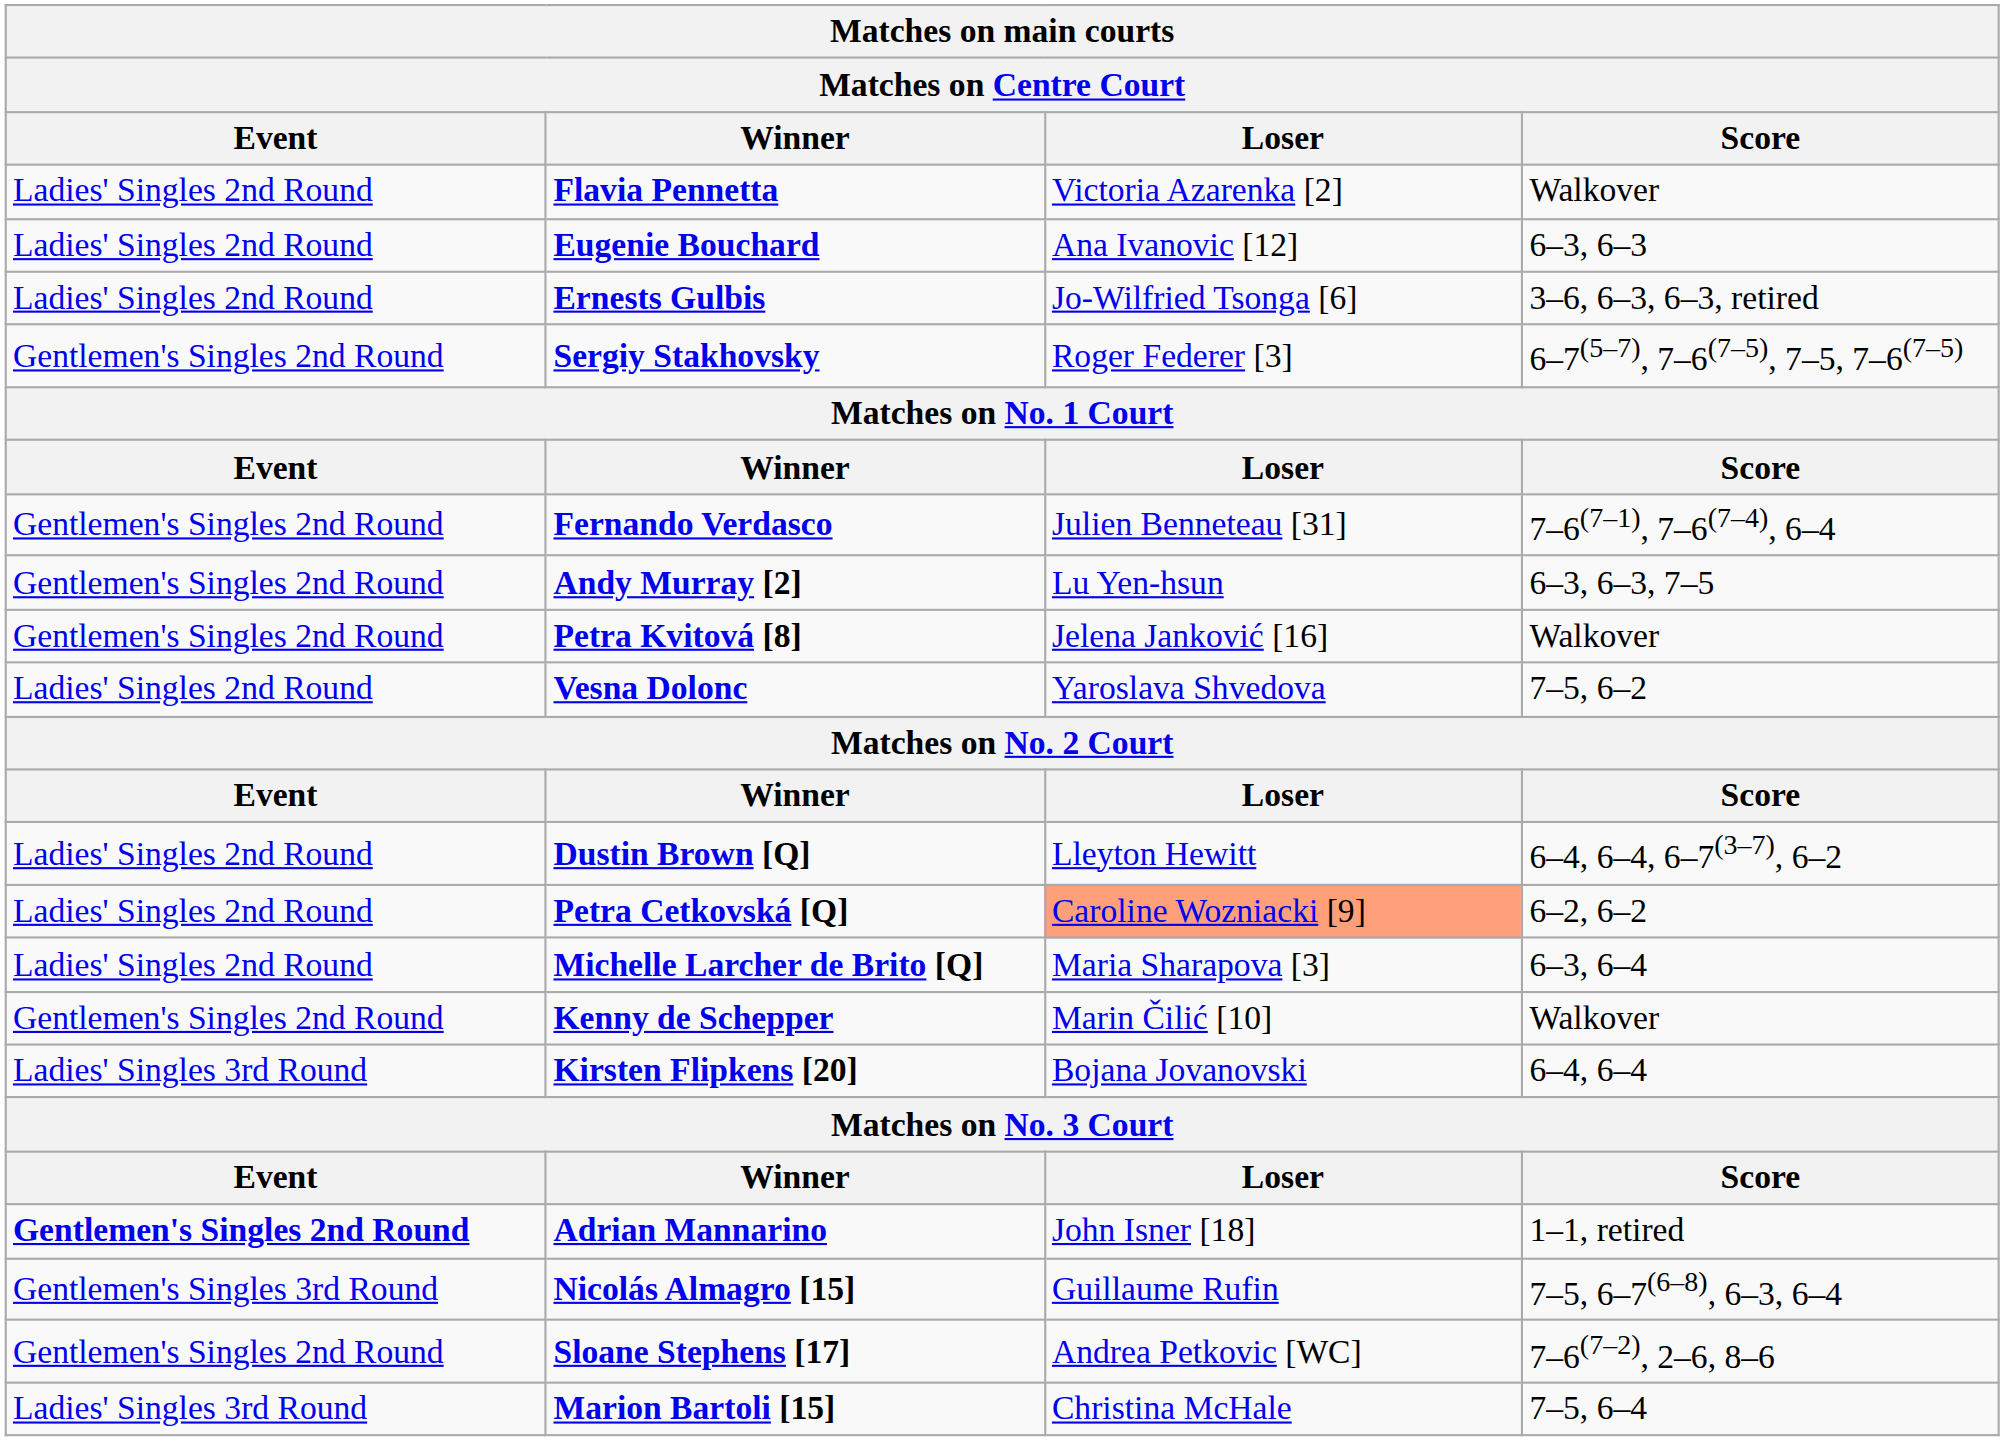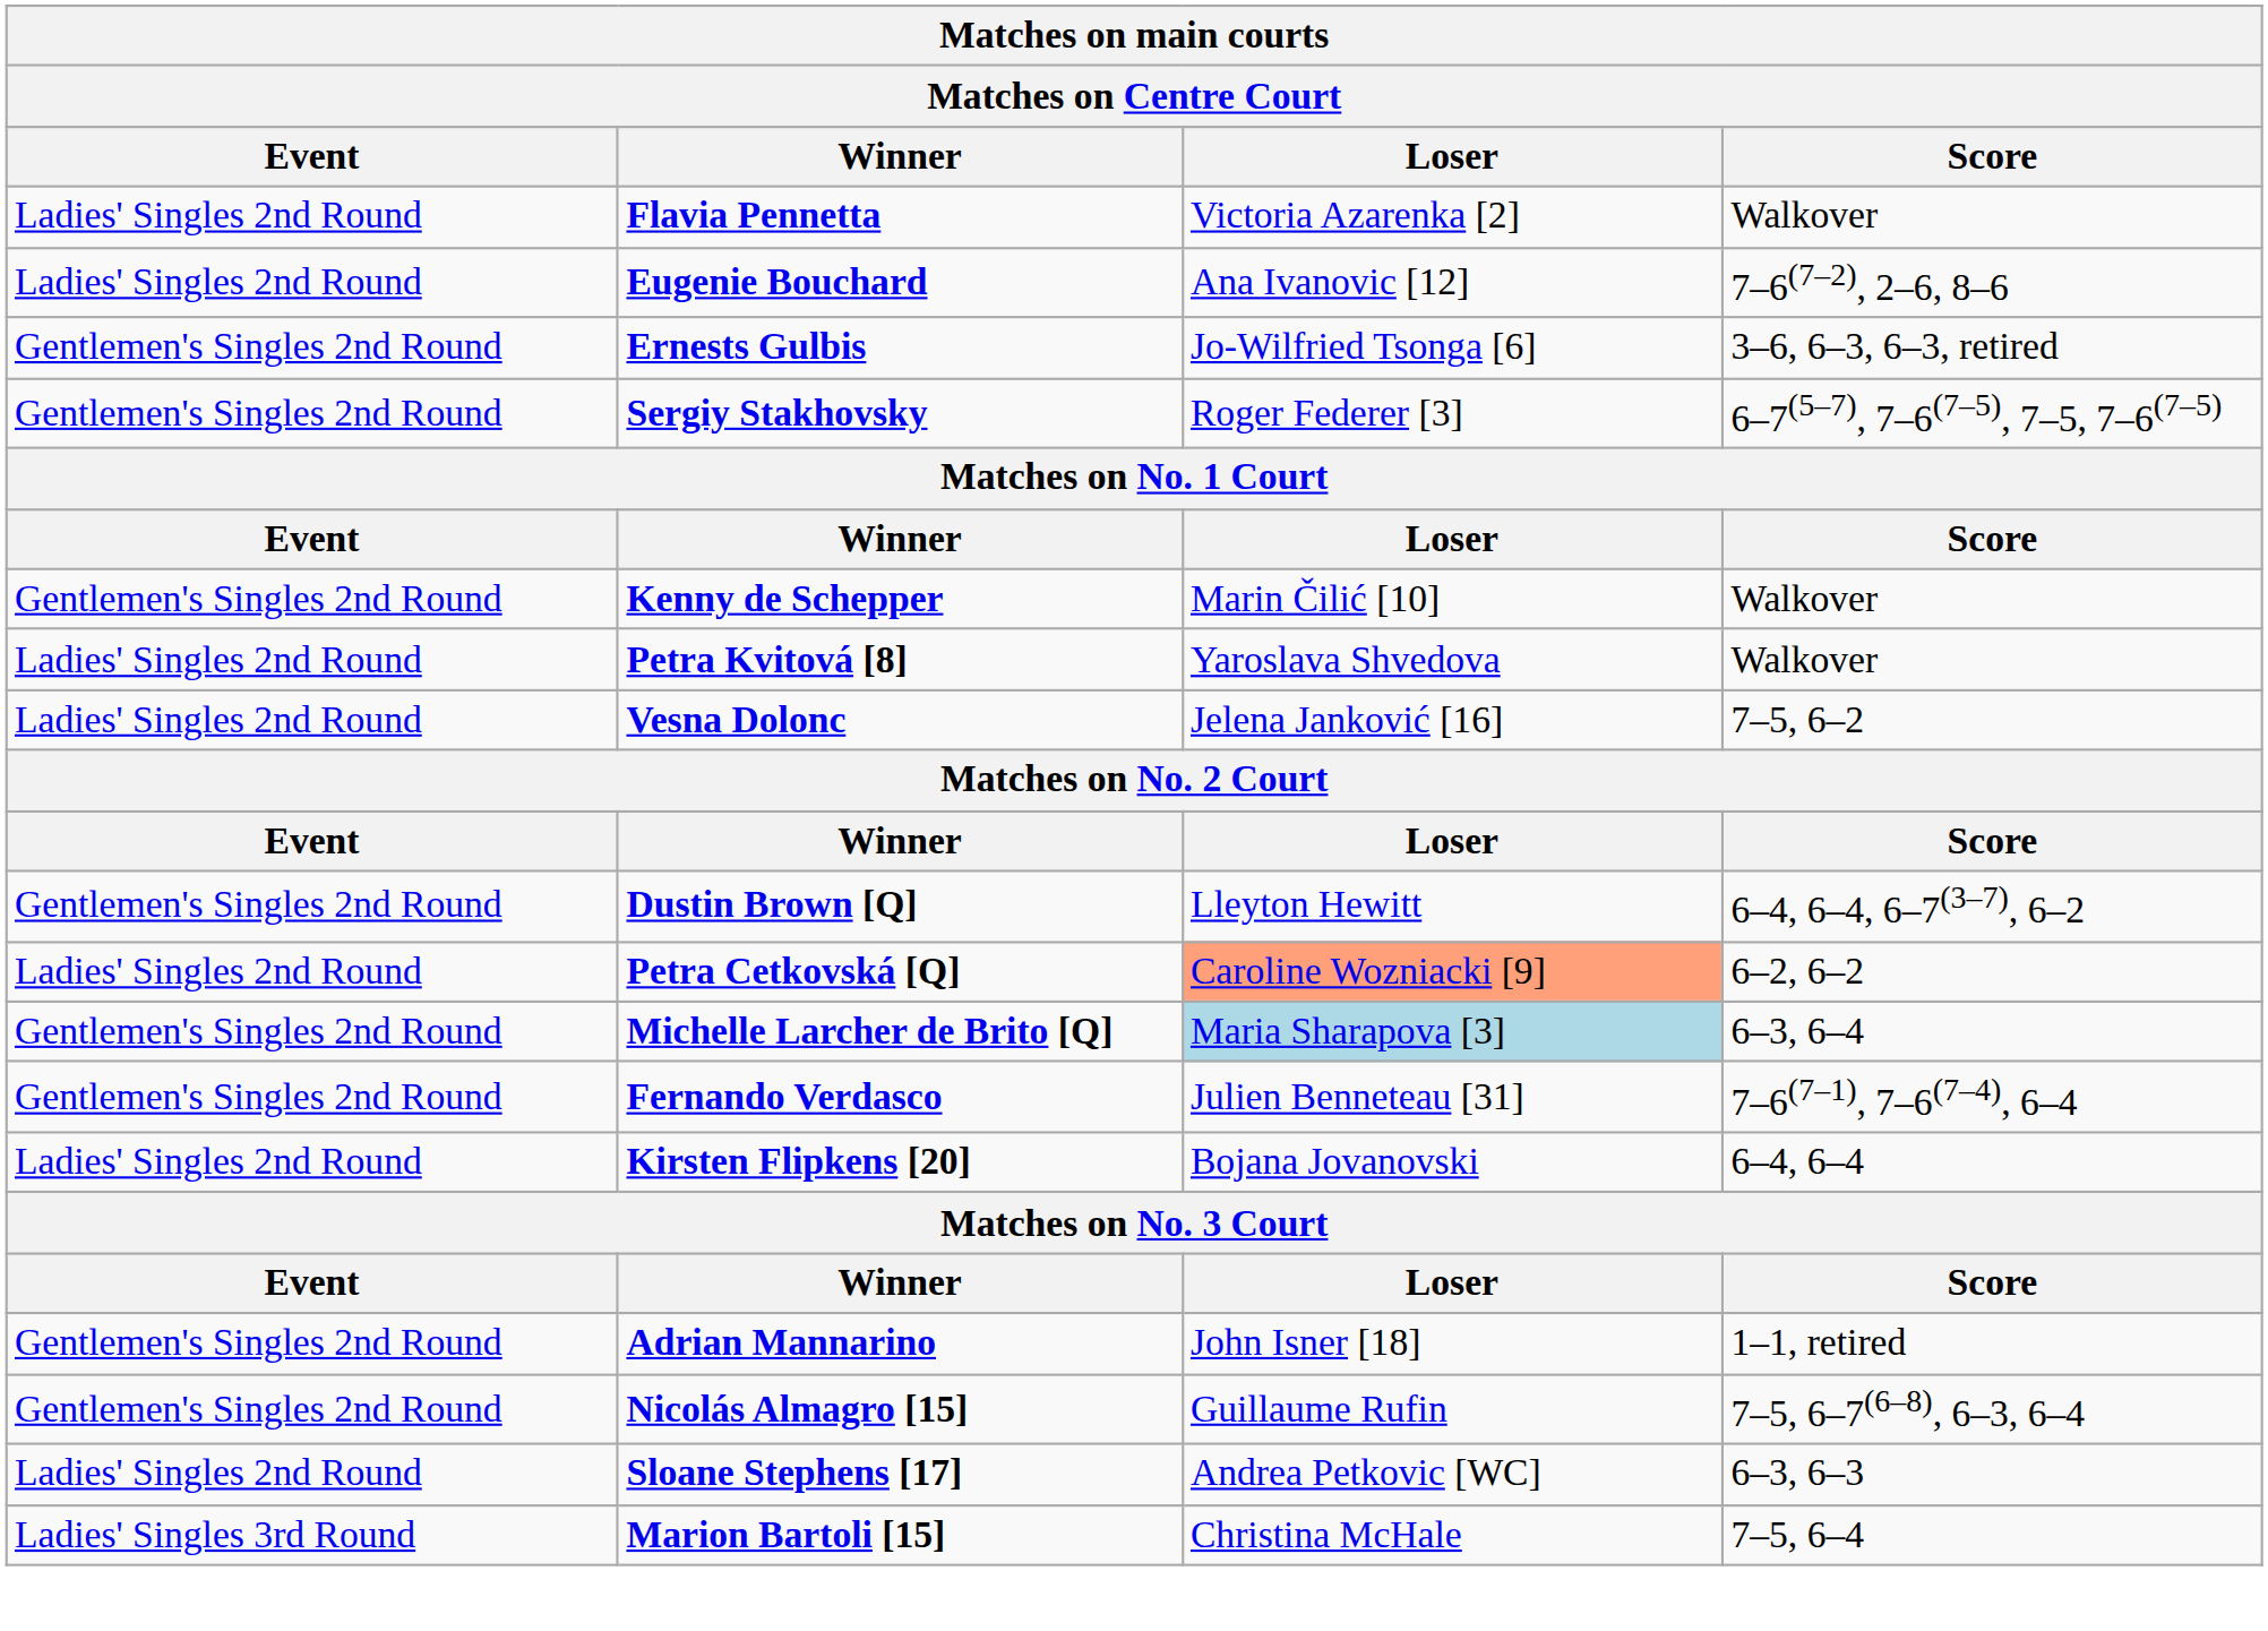Eugenie Bouchard | Score: 6–3, 6–3 -> 7–6(7–2), 2–6, 8–6
Ernests Gulbis | Event: Ladies' Singles 2nd Round -> Gentlemen's Singles 2nd Round
rows swapped: Fernando Verdasco <-> Kenny de Schepper
- row: Gentlemen's Singles 2nd Round | Andy Murray [2] | Lu Yen-hsun | 6–3, 6–3, 7–5
Petra Kvitová [8] | Event: Gentlemen's Singles 2nd Round -> Ladies' Singles 2nd Round
Petra Kvitová [8] | Loser: Jelena Janković [16] -> Yaroslava Shvedova
Vesna Dolonc | Loser: Yaroslava Shvedova -> Jelena Janković [16]
Dustin Brown [Q] | Event: Ladies' Singles 2nd Round -> Gentlemen's Singles 2nd Round
Michelle Larcher de Brito [Q] | Event: Ladies' Singles 2nd Round -> Gentlemen's Singles 2nd Round
Michelle Larcher de Brito [Q] | Loser: no background -> lightblue background
Kirsten Flipkens [20] | Event: Ladies' Singles 3rd Round -> Ladies' Singles 2nd Round
Adrian Mannarino | Event: bold -> normal
Nicolás Almagro [15] | Event: Gentlemen's Singles 3rd Round -> Gentlemen's Singles 2nd Round
Sloane Stephens [17] | Event: Gentlemen's Singles 2nd Round -> Ladies' Singles 2nd Round
Sloane Stephens [17] | Score: 7–6(7–2), 2–6, 8–6 -> 6–3, 6–3
